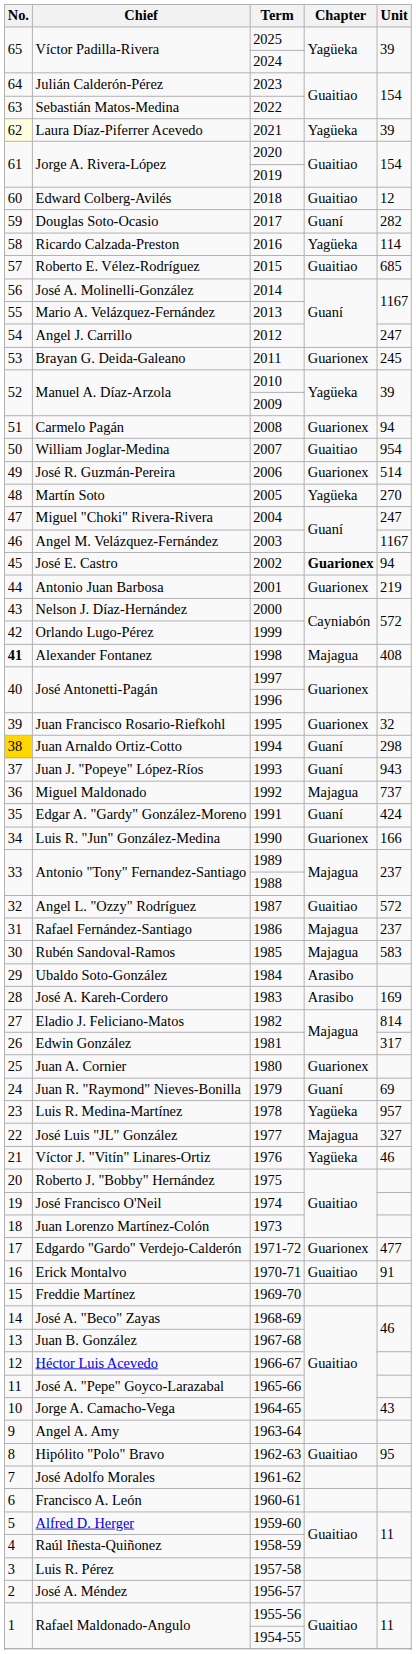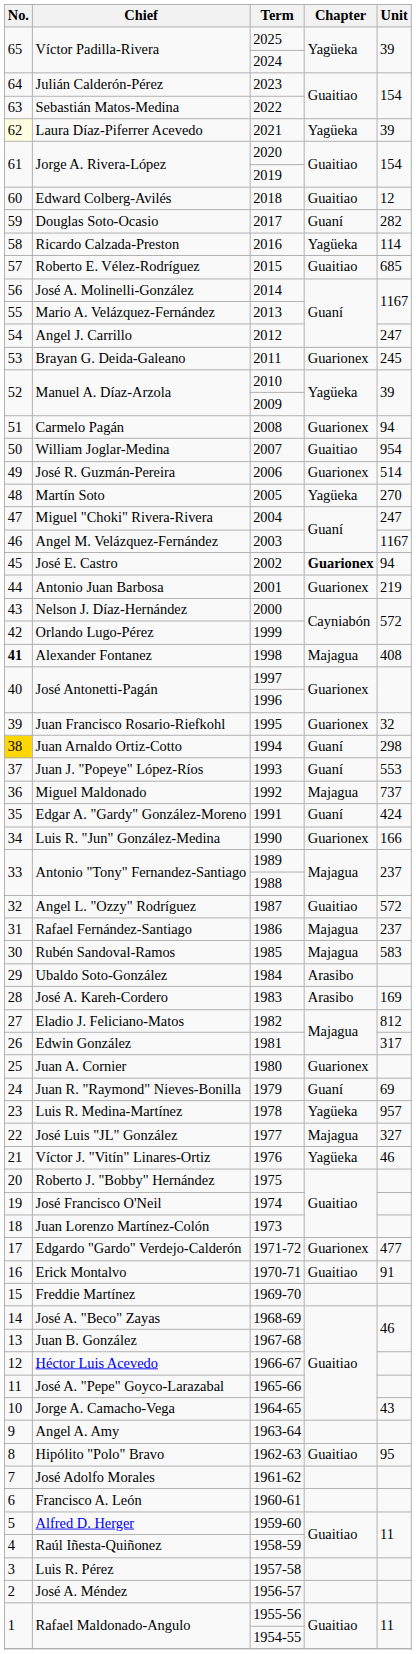Juan J. "Popeye" López-Ríos | Unit: 943 -> 553
Eladio J. Feliciano-Matos | Unit: 814 -> 812
